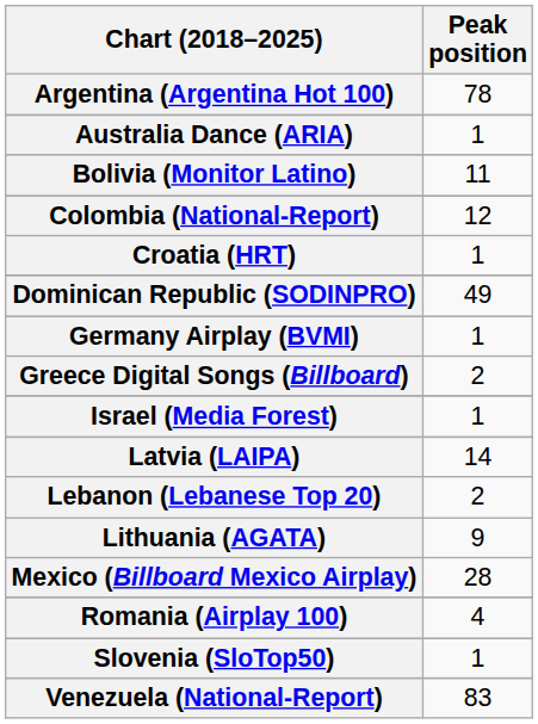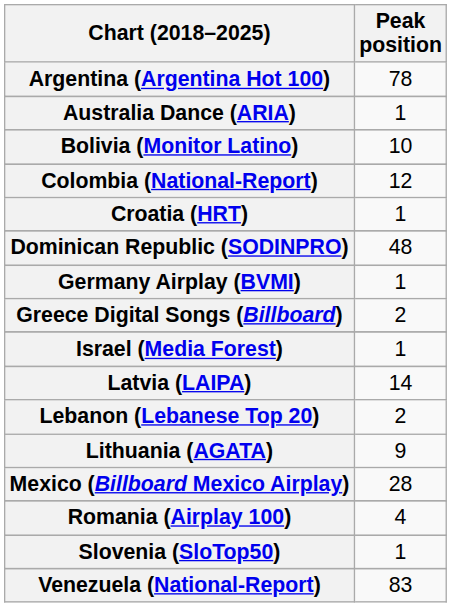Bolivia (Monitor Latino) | Peak position: 11 -> 10
Dominican Republic (SODINPRO) | Peak position: 49 -> 48
